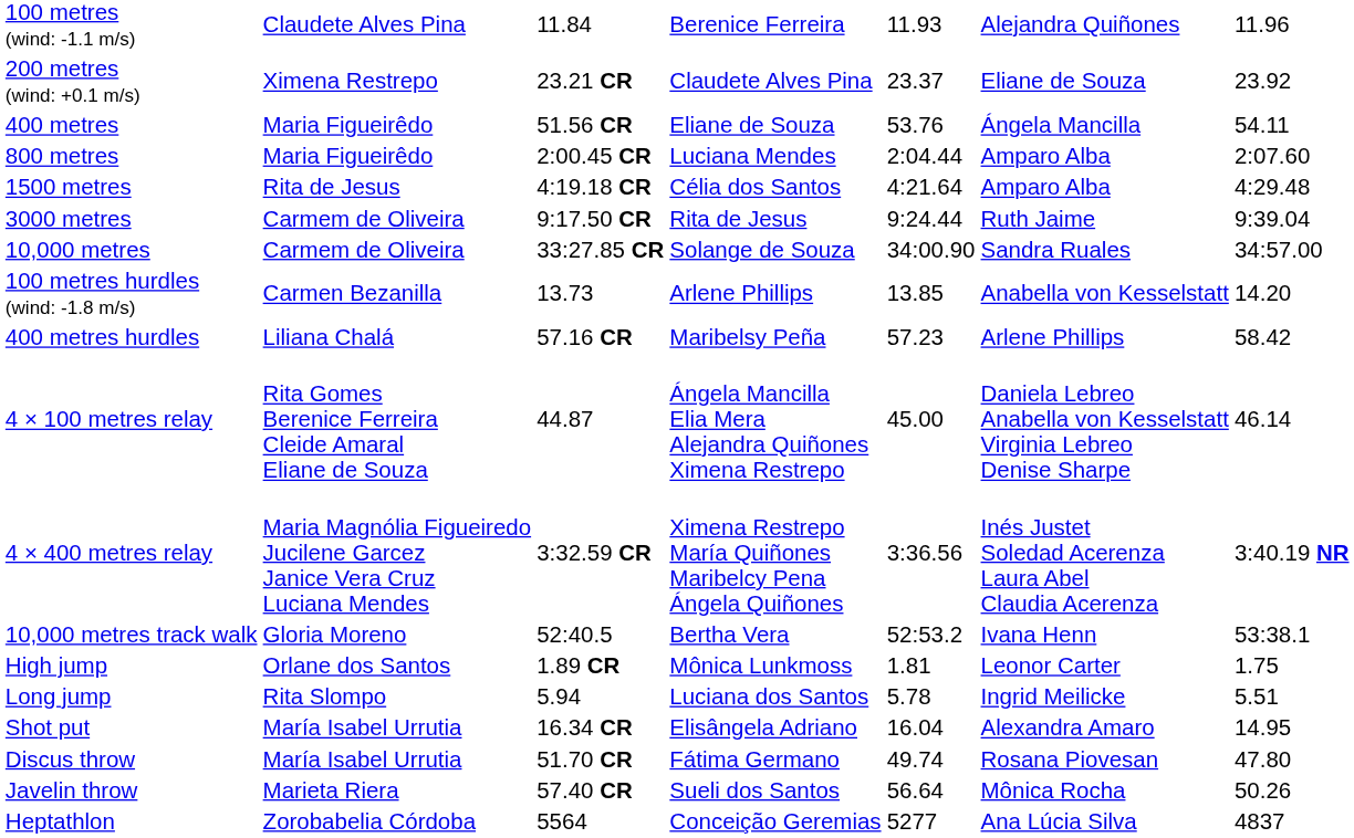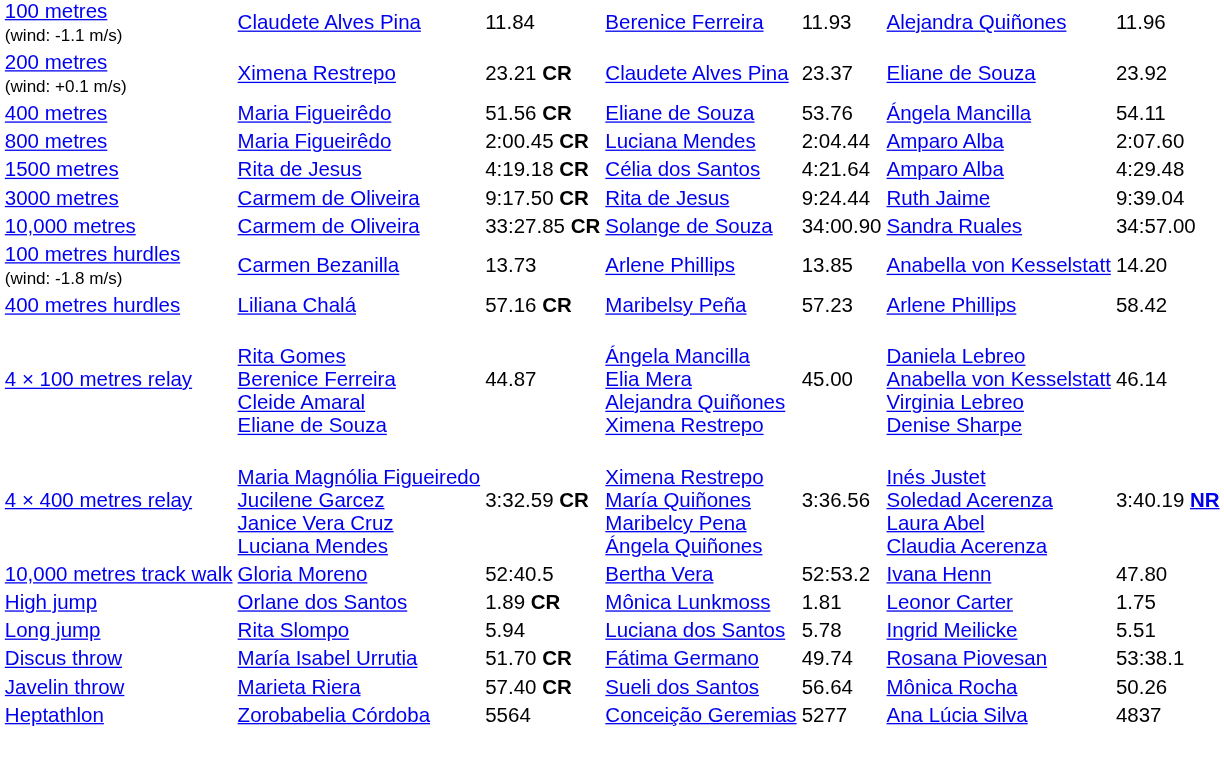10,000 metres track walk | column 7: 53:38.1 -> 47.80
- row: Shot put | María Isabel Urrutia | 16.34 CR | Elisângela Adriano | 16.04 | Alexandra Amaro | 14.95
Discus throw | column 7: 47.80 -> 53:38.1
